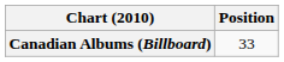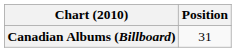Canadian Albums (Billboard) | Position: 33 -> 31
